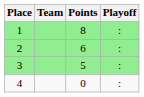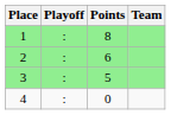columns swapped: Team <-> Playoff
